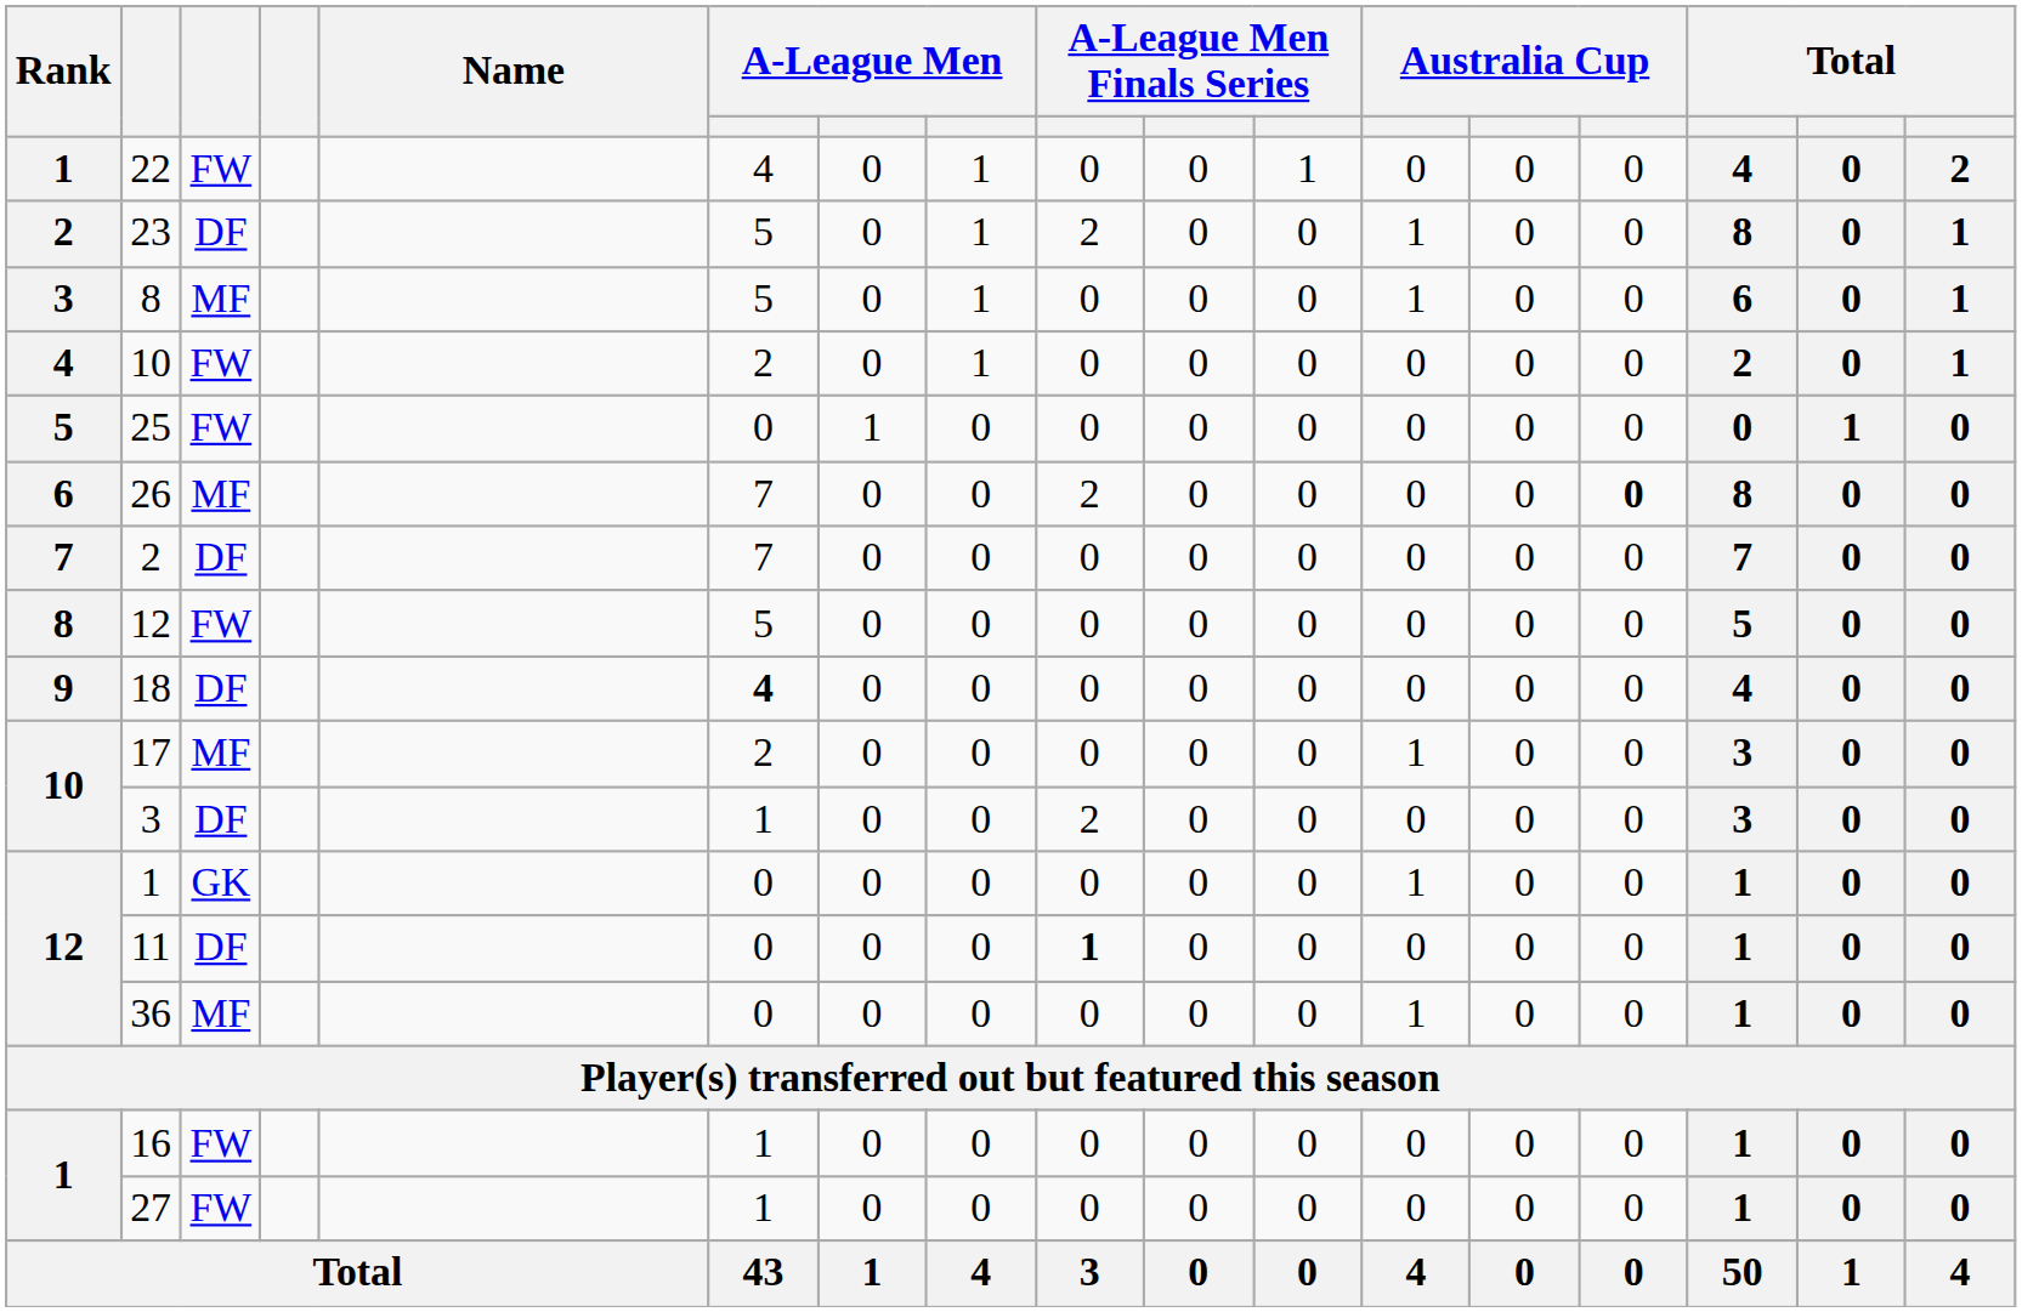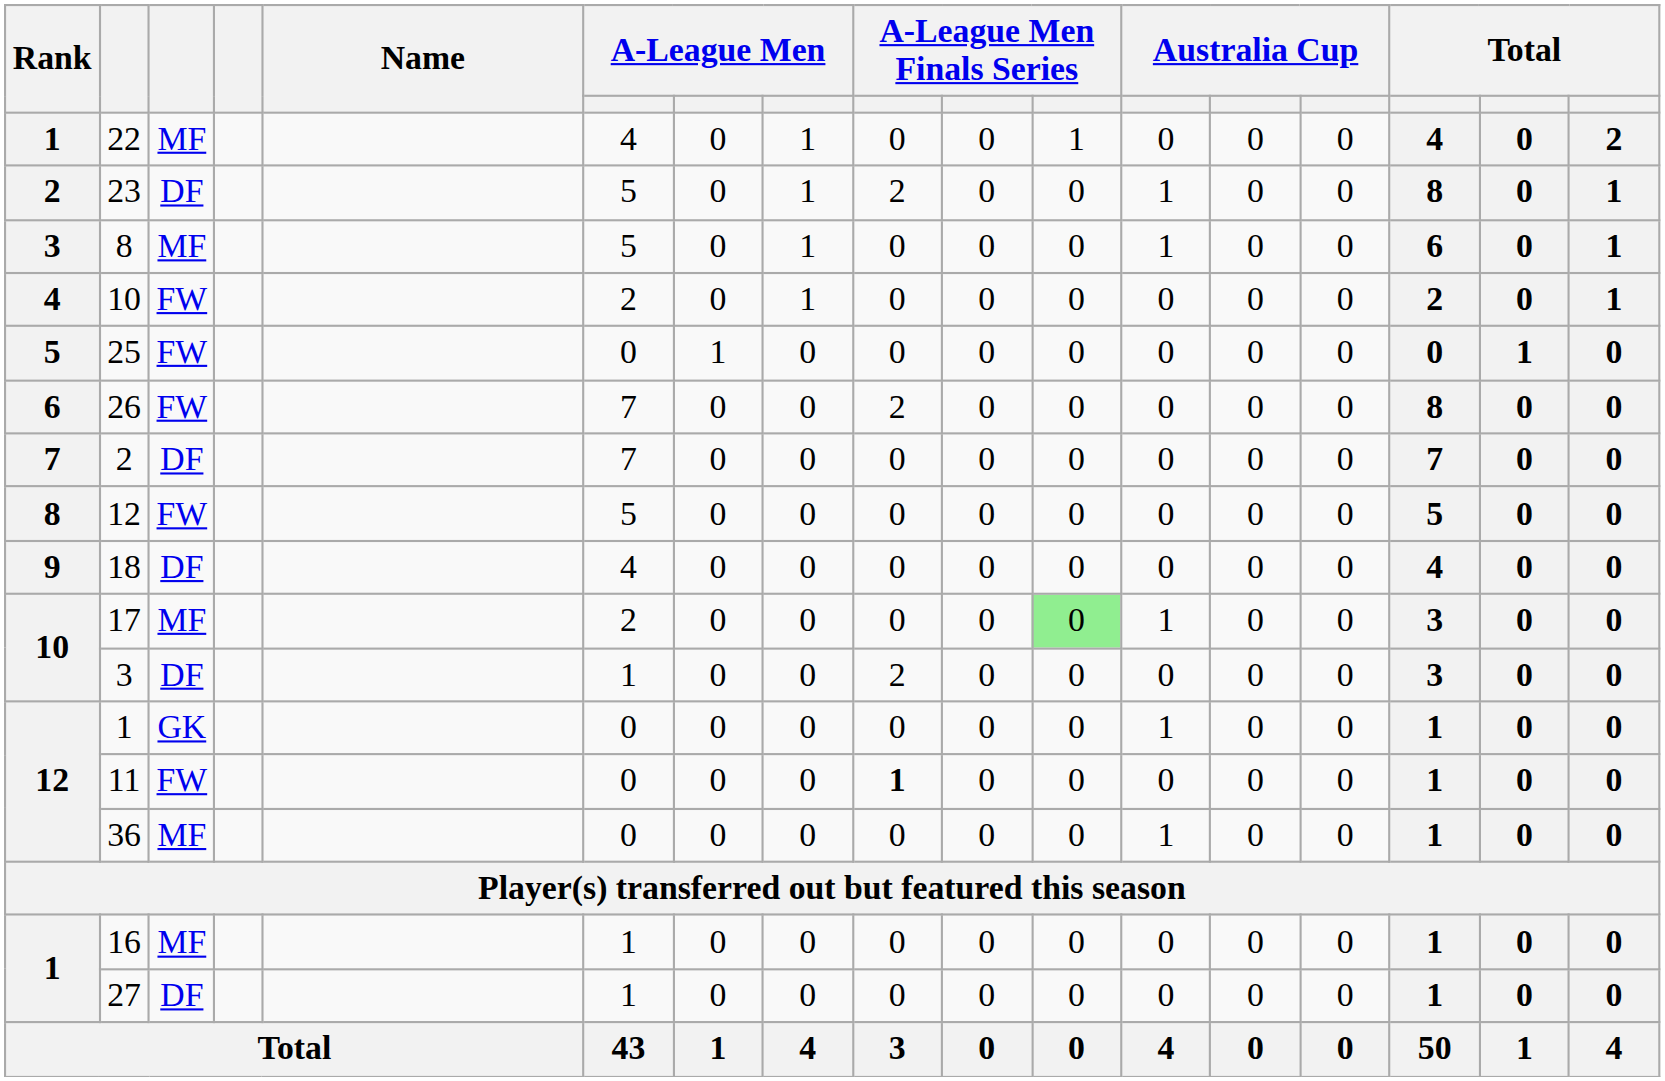22 | column 3: FW -> MF
26 | column 3: MF -> FW
26 | column 14: bold -> normal
18 | column 6: bold -> normal
17 | column 11: no background -> lightgreen background
11 | column 3: DF -> FW
16 | column 3: FW -> MF
27 | column 3: FW -> DF
